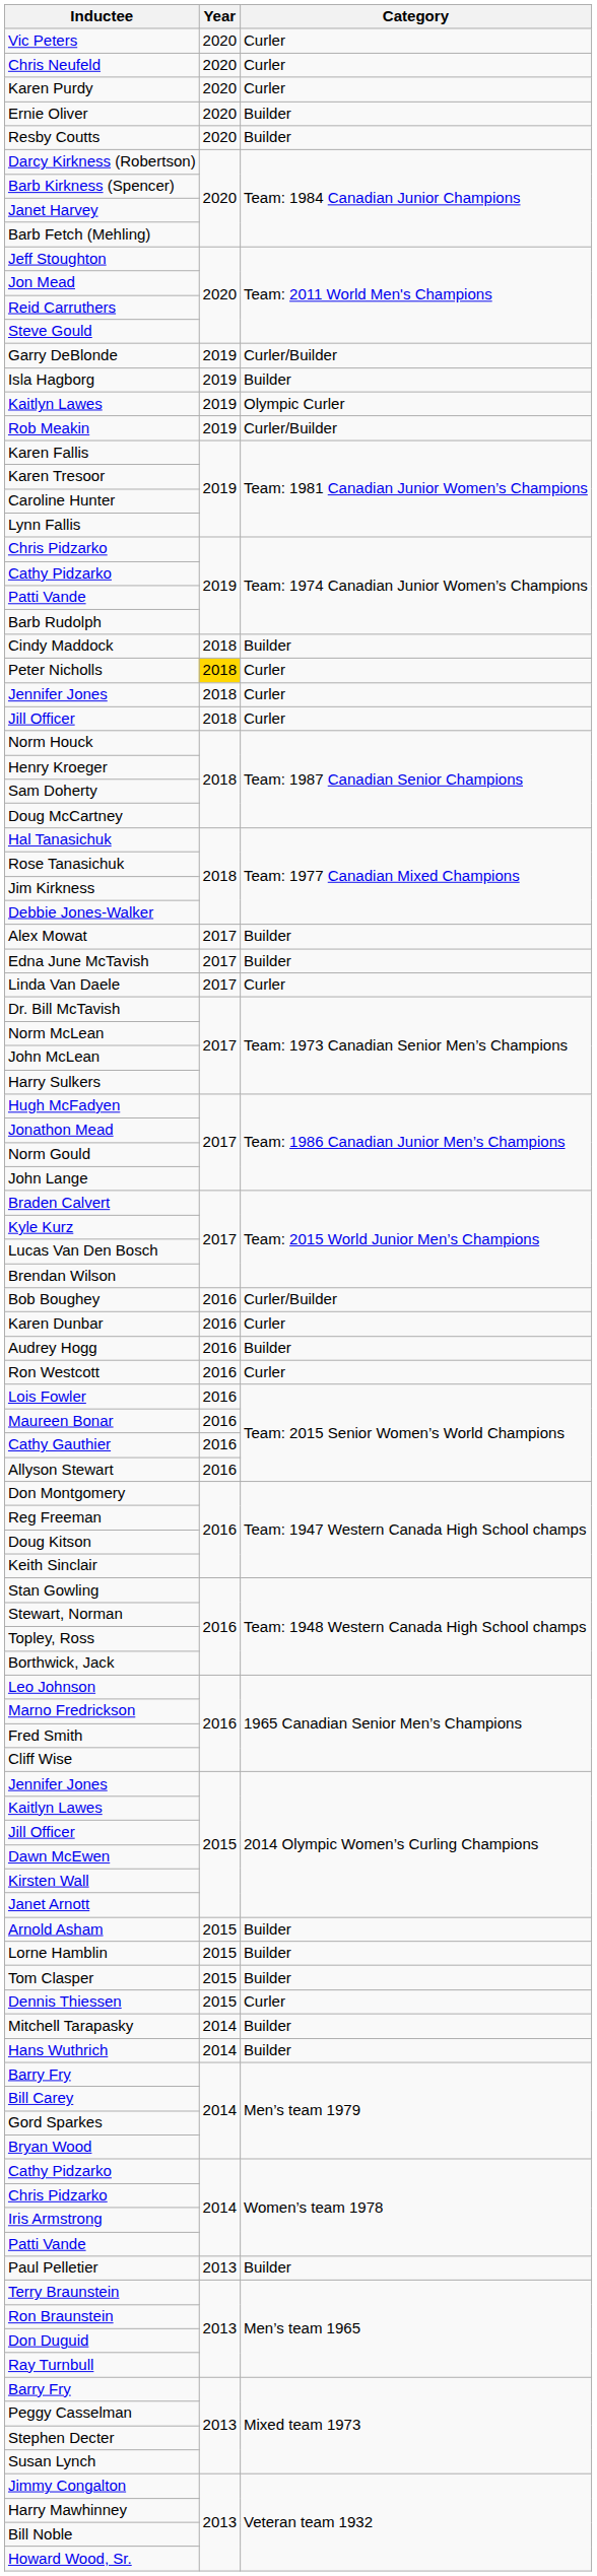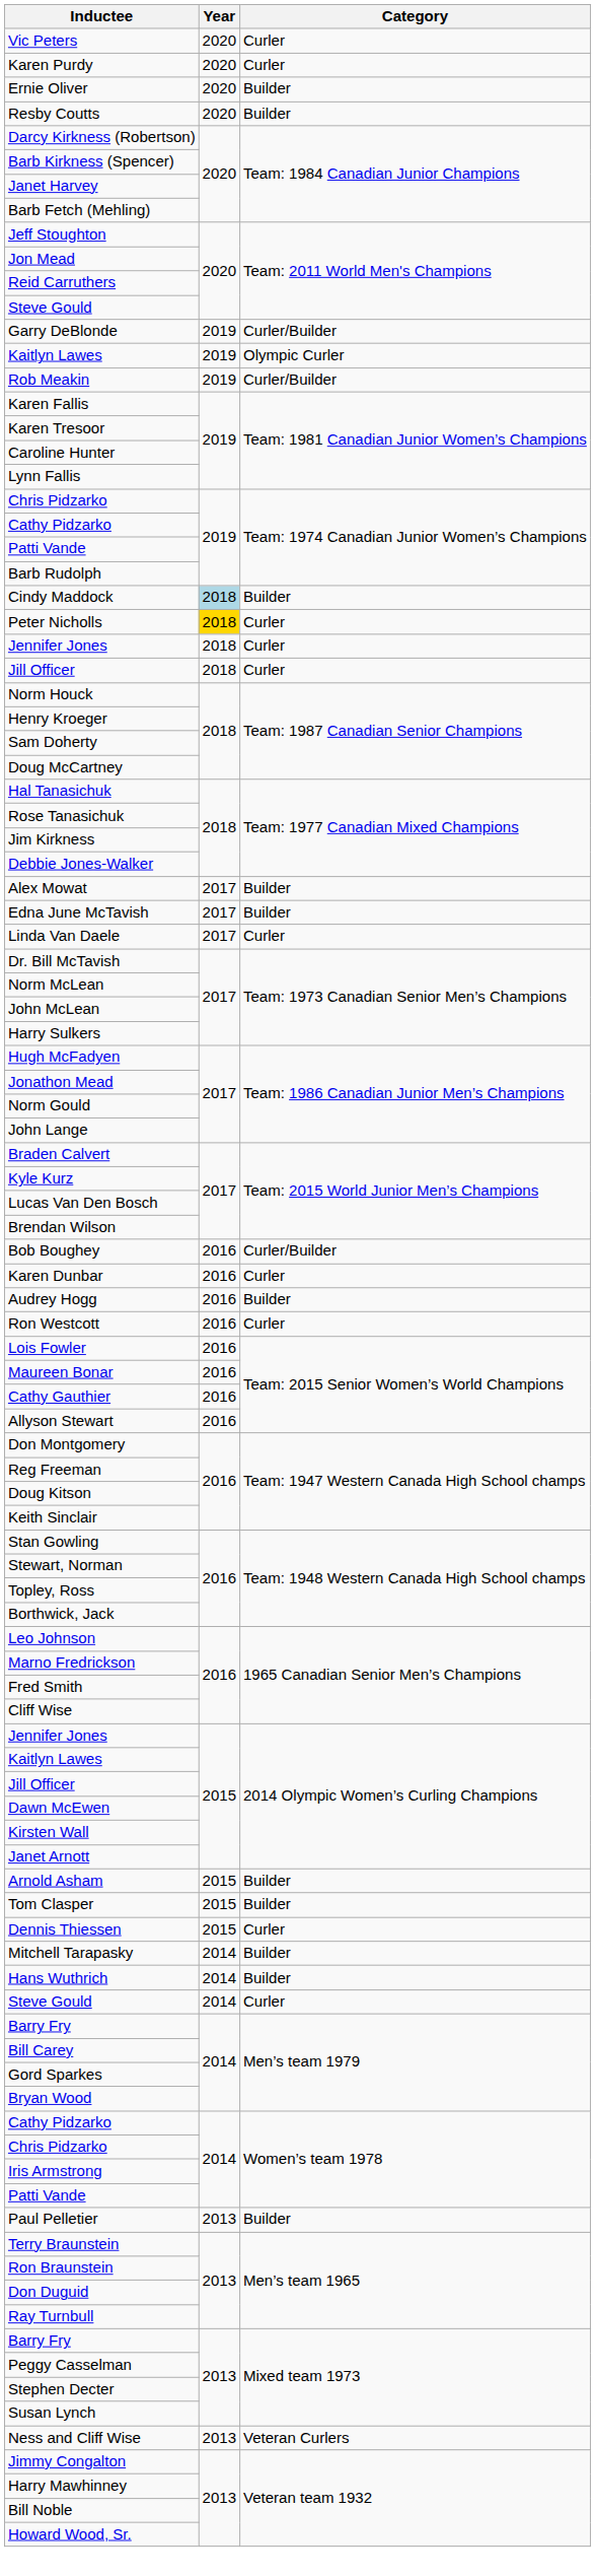- row: Chris Neufeld | 2020 | Curler
- row: Isla Hagborg | 2019 | Builder
Cindy Maddock | Year: no background -> lightblue background
- row: Lorne Hamblin | 2015 | Builder
+ row: Steve Gould | 2014 | Curler
+ row: Ness and Cliff Wise | 2013 | Veteran Curlers
